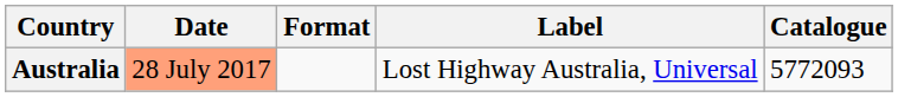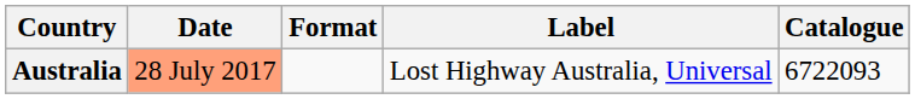Australia | Catalogue: 5772093 -> 6722093
